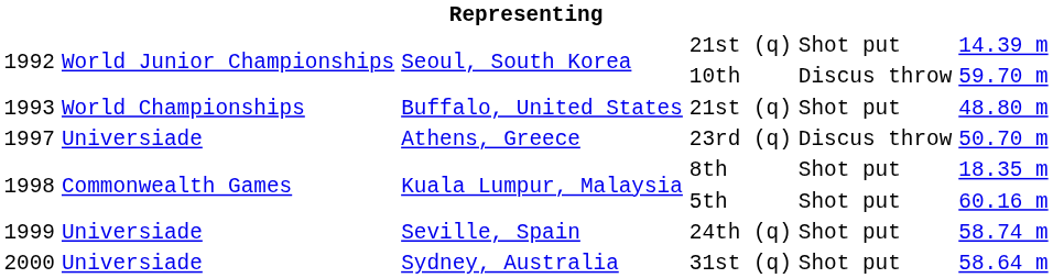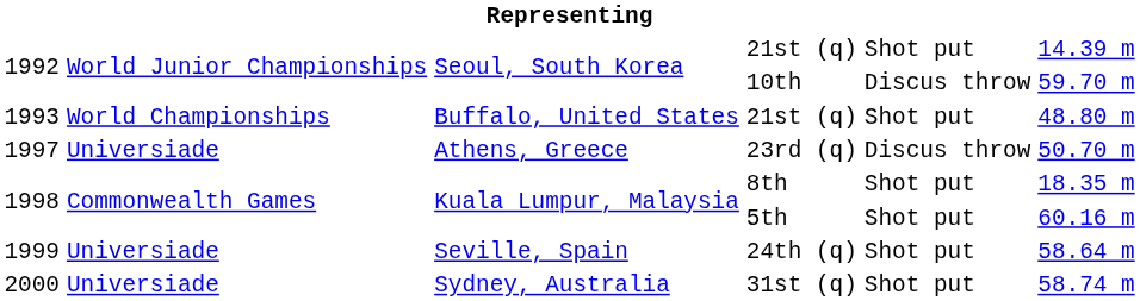24th (q) | column 6: 58.74 m -> 58.64 m
31st (q) | column 6: 58.64 m -> 58.74 m
